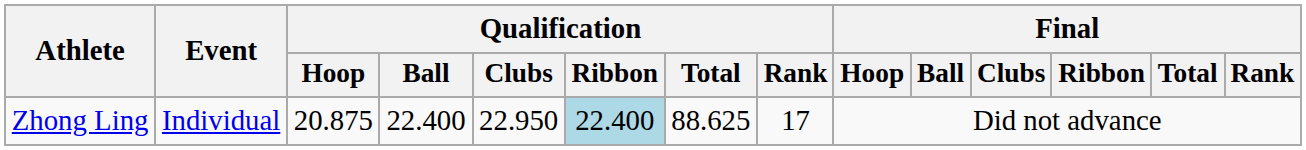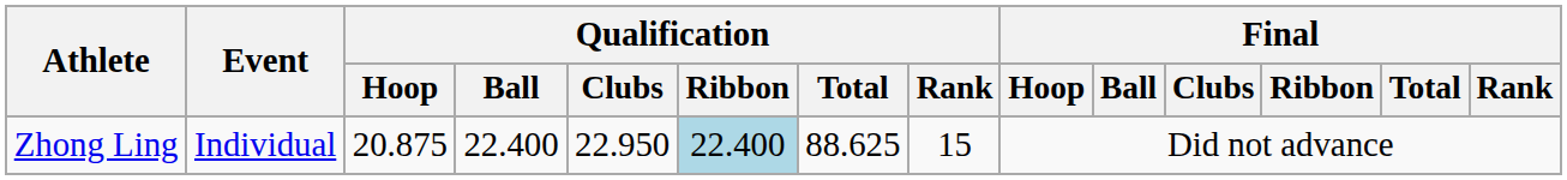Zhong Ling | Qualification / Rank: 17 -> 15
